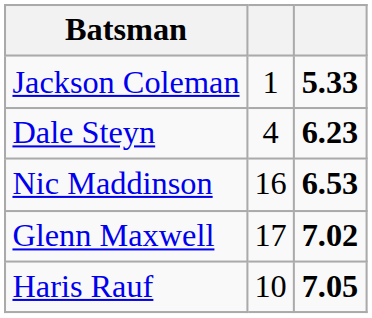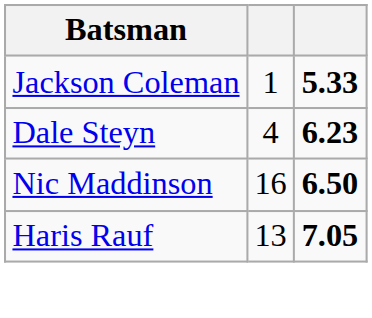Nic Maddinson | column 3: 6.53 -> 6.50
- row: Glenn Maxwell | 17 | 7.02
Haris Rauf | column 2: 10 -> 13
